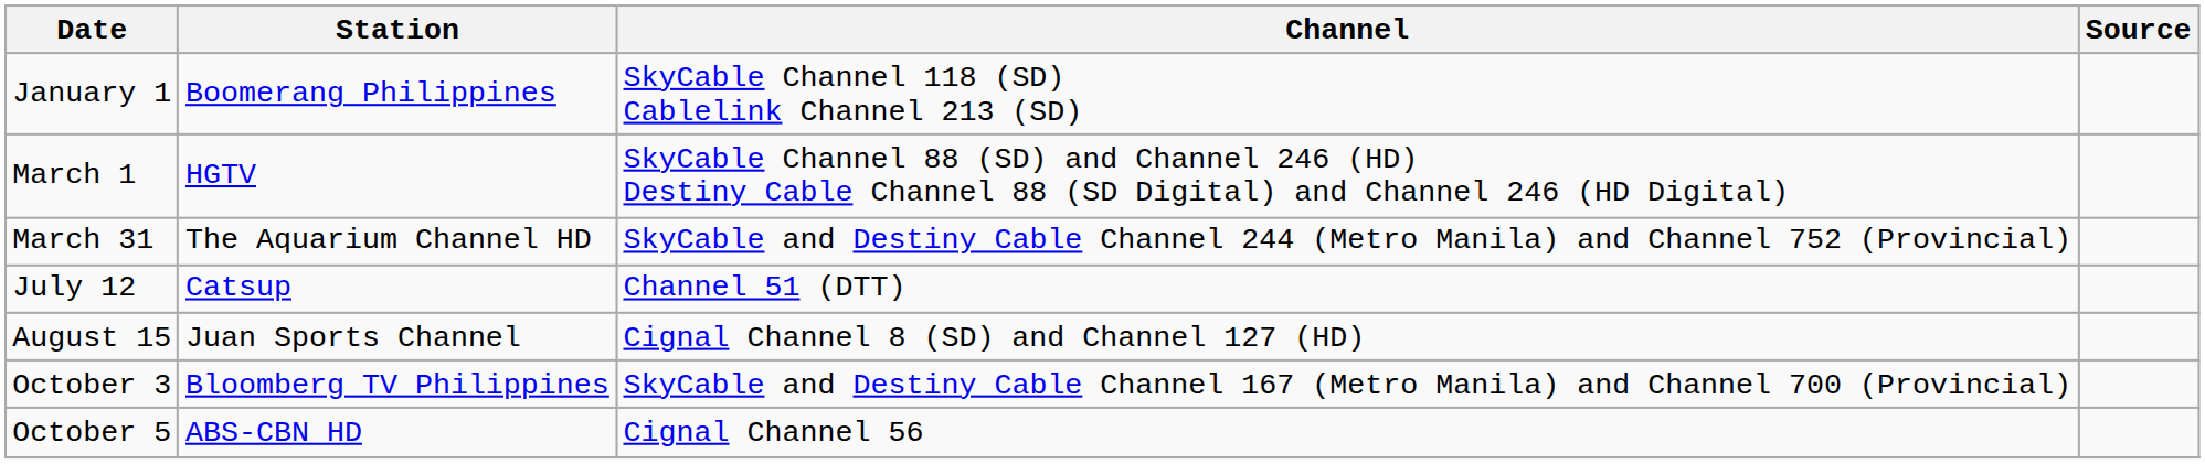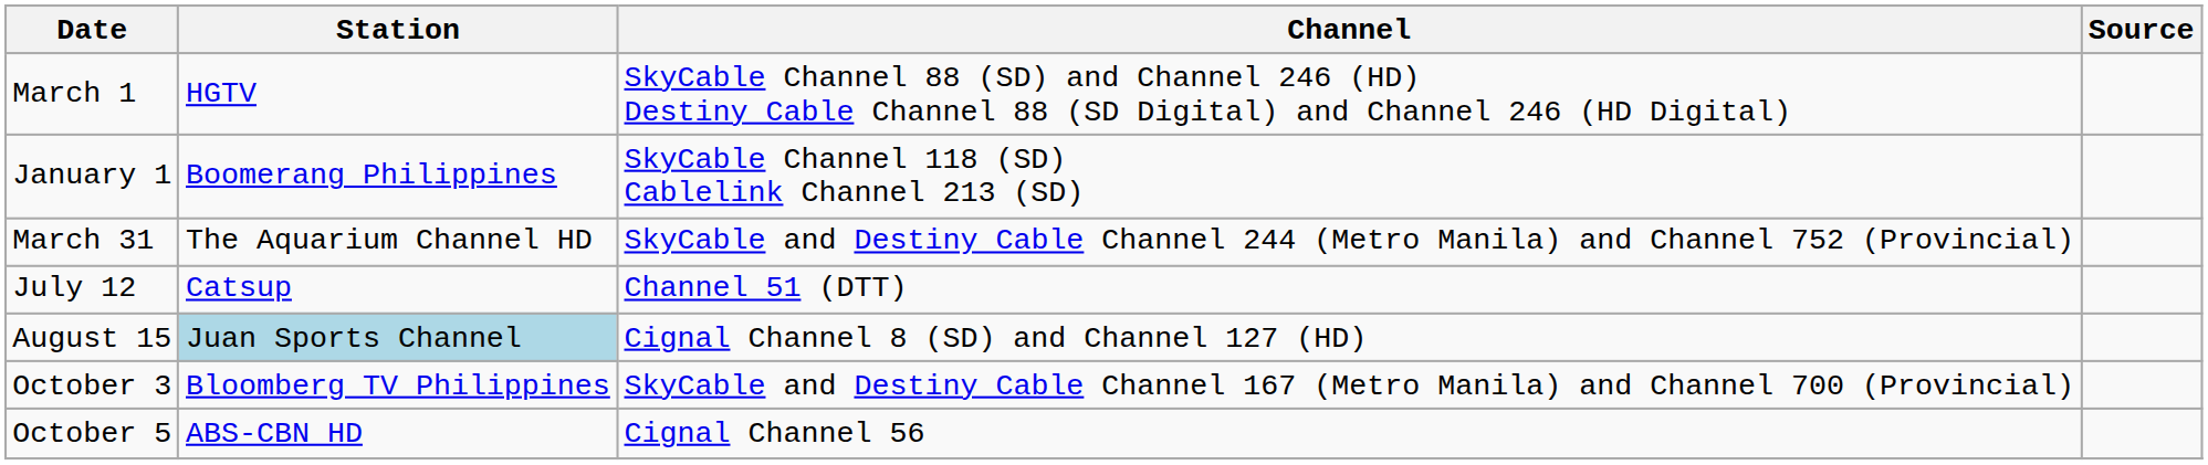rows swapped: January 1 <-> March 1
August 15 | Station: no background -> lightblue background
